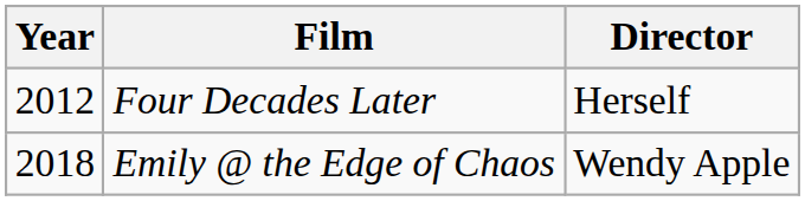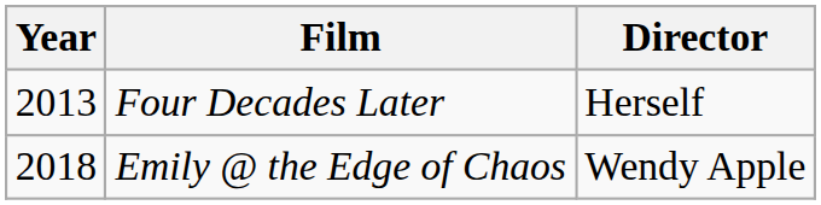Four Decades Later | Year: 2012 -> 2013
